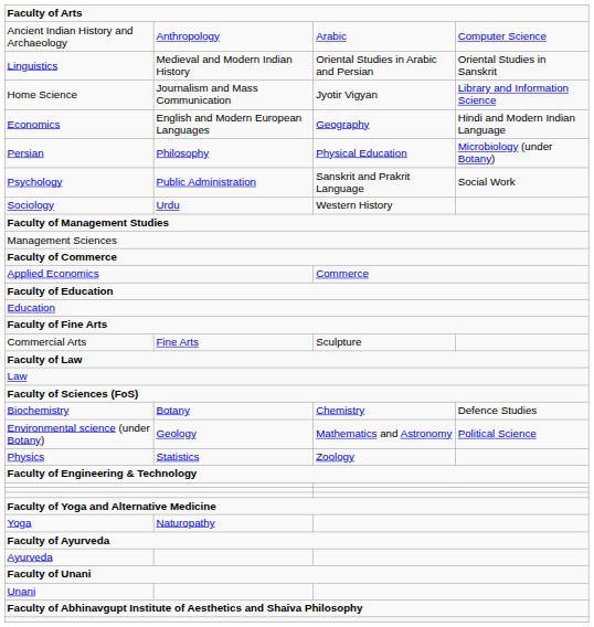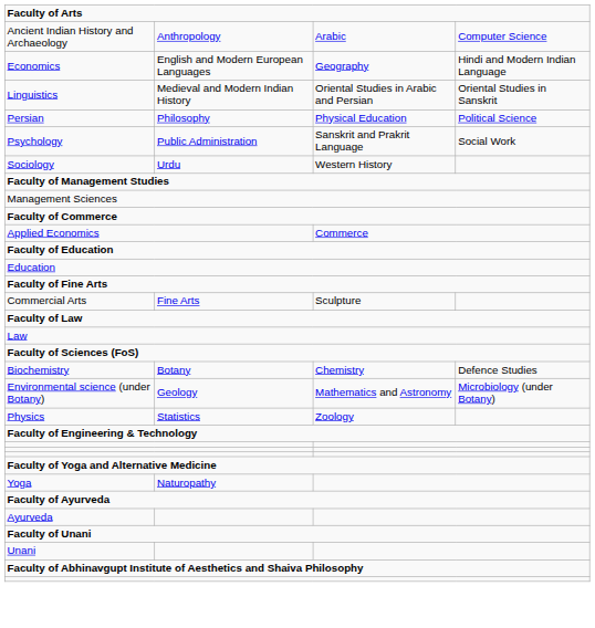rows swapped: Economics <-> Linguistics
- row: Home Science | Journalism and Mass Communication | Jyotir Vigyan | Library and Information Science
Persian | column 4: Microbiology (under Botany) -> Political Science
Environmental science (under Botany) | column 4: Political Science -> Microbiology (under Botany)
